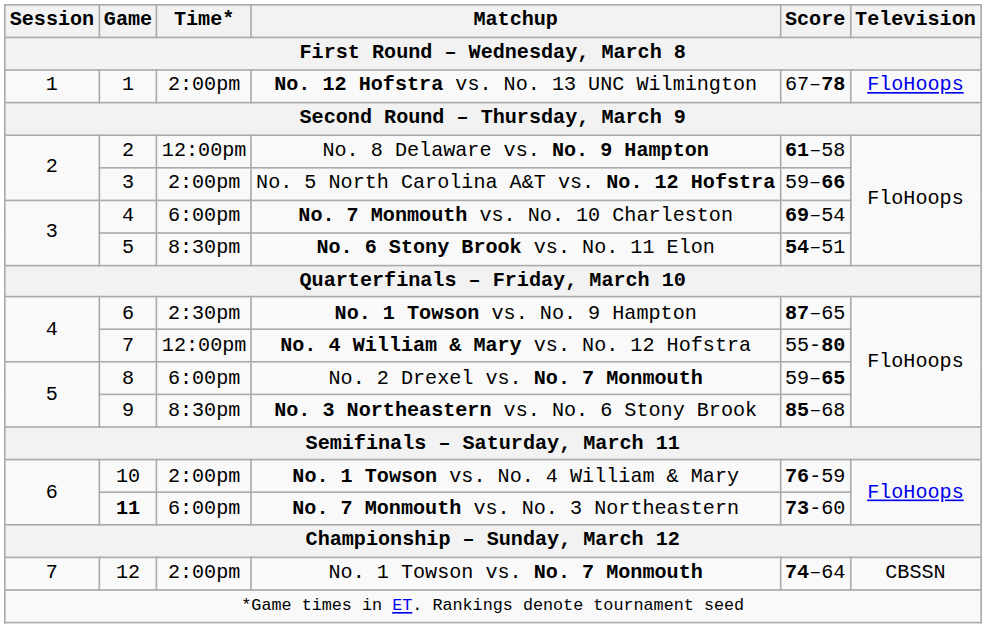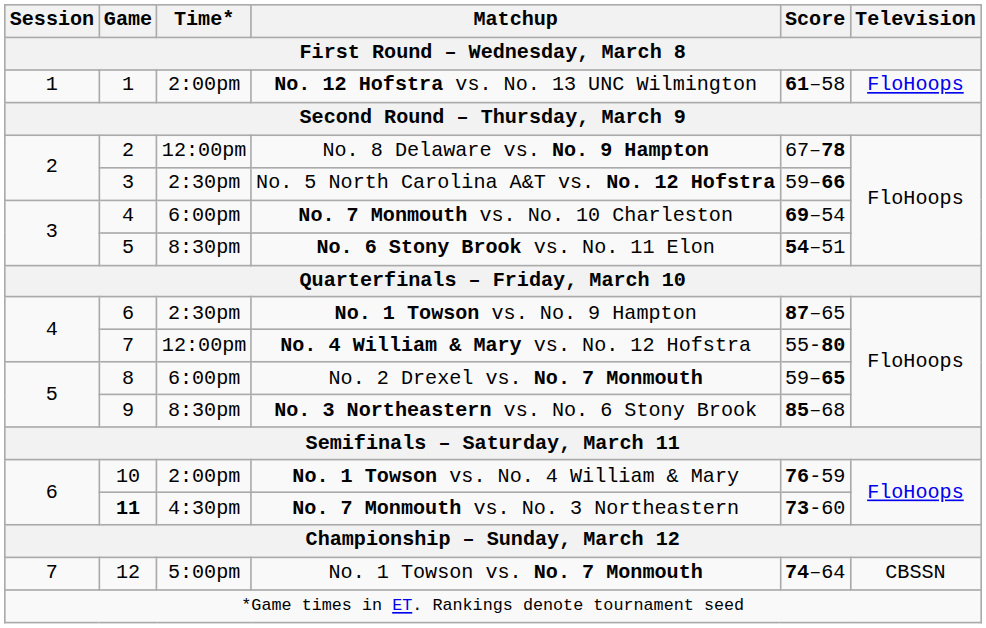No. 12 Hofstra vs. No. 13 UNC Wilmington | Score: 67–78 -> 61–58
No. 8 Delaware vs. No. 9 Hampton | Score: 61–58 -> 67–78
No. 5 North Carolina A&T vs. No. 12 Hofstra | Time*: 2:00pm -> 2:30pm
No. 7 Monmouth vs. No. 3 Northeastern | Time*: 6:00pm -> 4:30pm
No. 1 Towson vs. No. 7 Monmouth | Time*: 2:00pm -> 5:00pm
